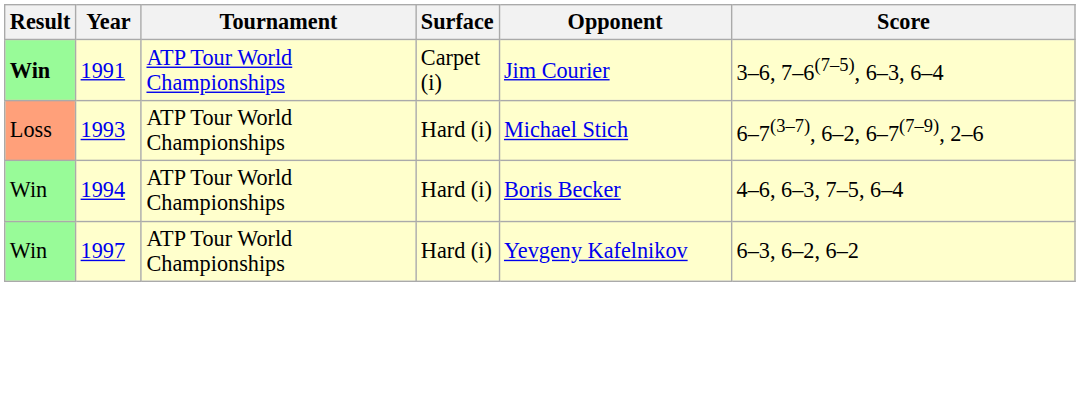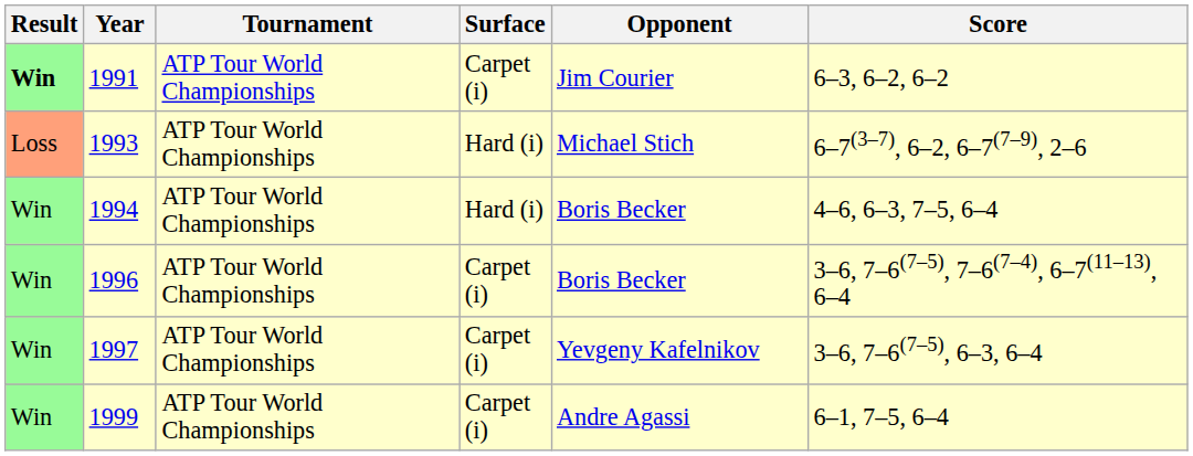1991 | Score: 3–6, 7–6(7–5), 6–3, 6–4 -> 6–3, 6–2, 6–2
+ row: Win | 1996 | ATP Tour World Championships | Carpet (i) | Boris Becker | 3–6, 7–6(7–5), 7–6(7–4), 6–7(11–13), 6–4
1997 | Surface: Hard (i) -> Carpet (i)
1997 | Score: 6–3, 6–2, 6–2 -> 3–6, 7–6(7–5), 6–3, 6–4
+ row: Win | 1999 | ATP Tour World Championships | Carpet (i) | Andre Agassi | 6–1, 7–5, 6–4
